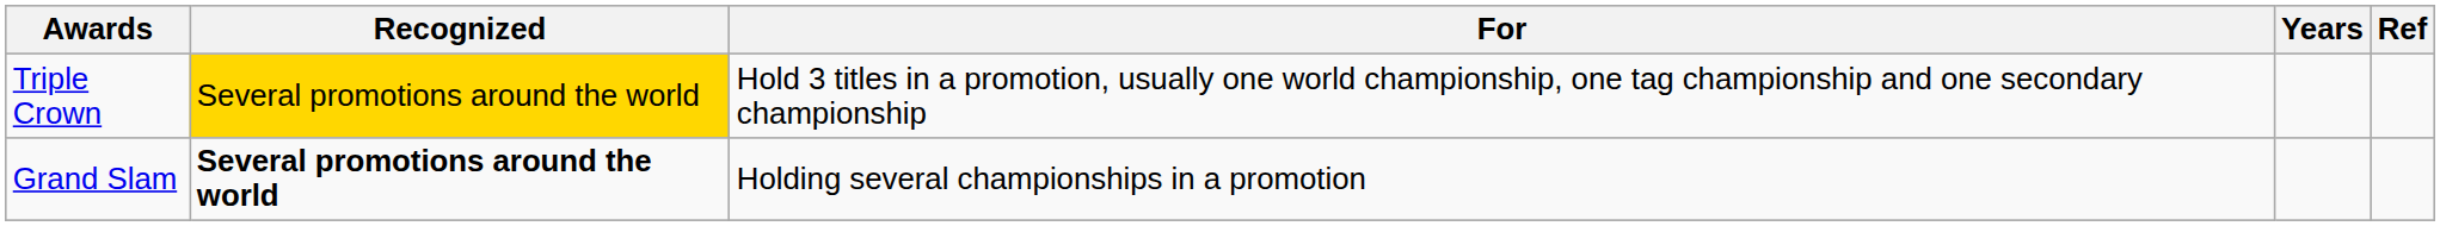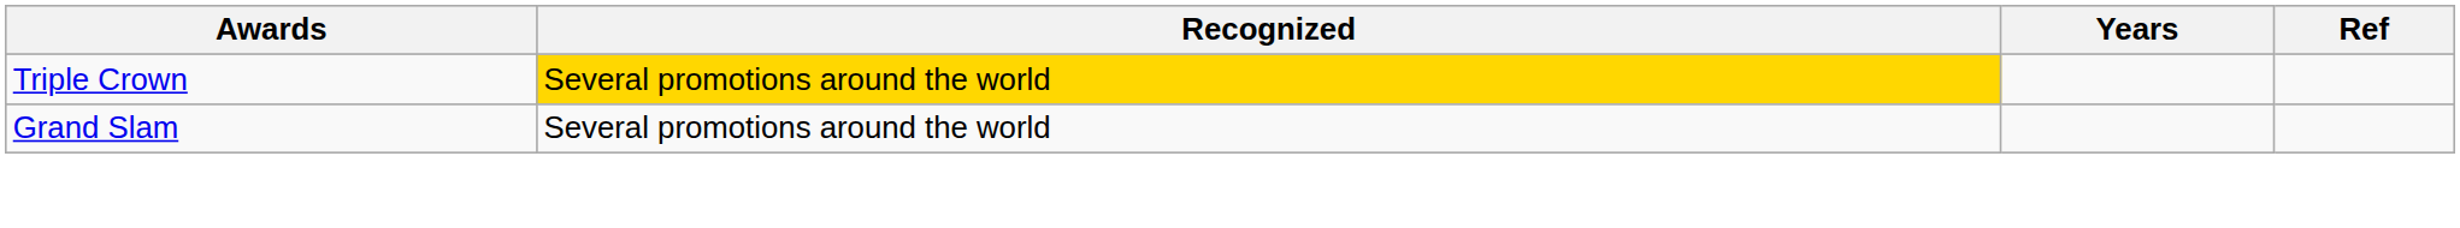- column: For | Hold 3 titles in a promotion, usually one world championship, one tag championship and one secondary championship | Holding several championships in a promotion
Grand Slam | Recognized: bold -> normal
